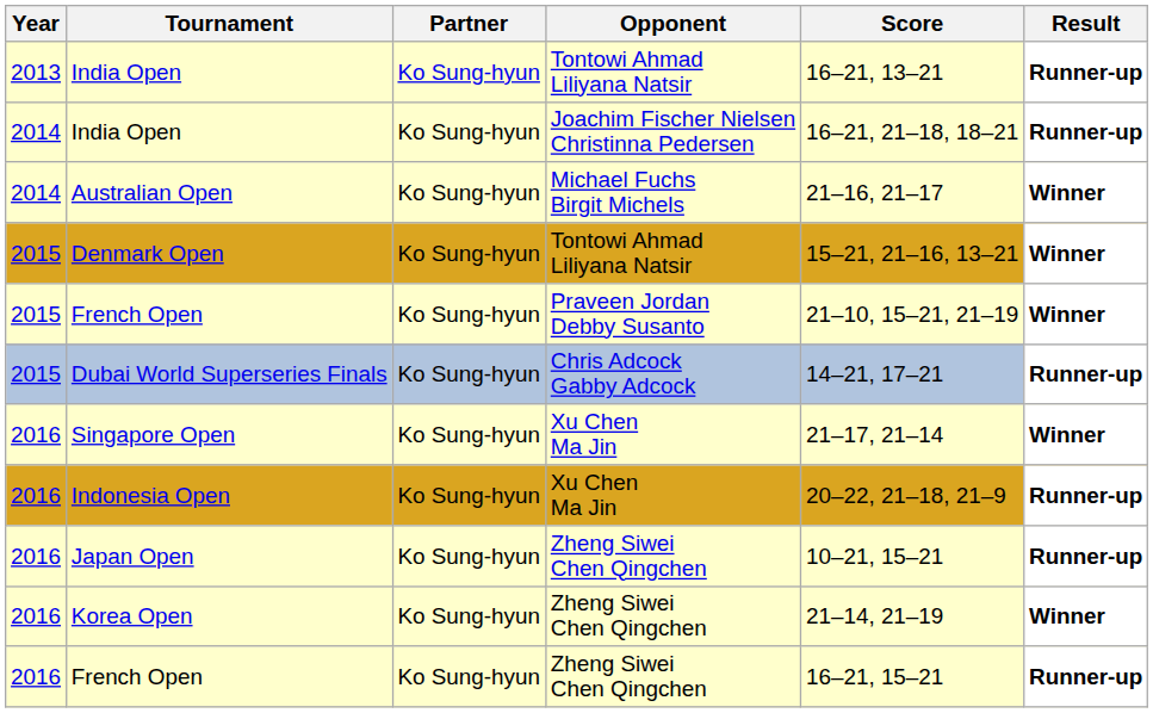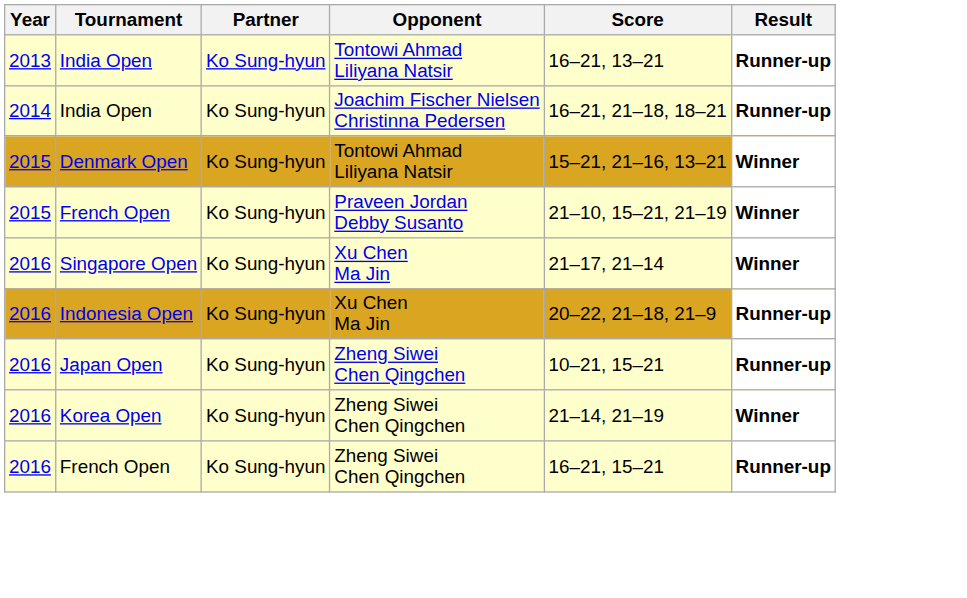- row: 2014 | Australian Open | Ko Sung-hyun | Michael Fuchs Birgit Michels | 21–16, 21–17 | Winner
- row: 2015 | Dubai World Superseries Finals | Ko Sung-hyun | Chris Adcock Gabby Adcock | 14–21, 17–21 | Runner-up
